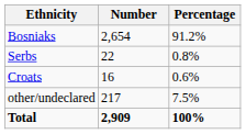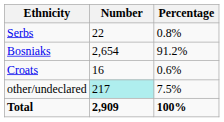rows swapped: Bosniaks <-> Serbs
other/undeclared | Number: no background -> paleturquoise background
